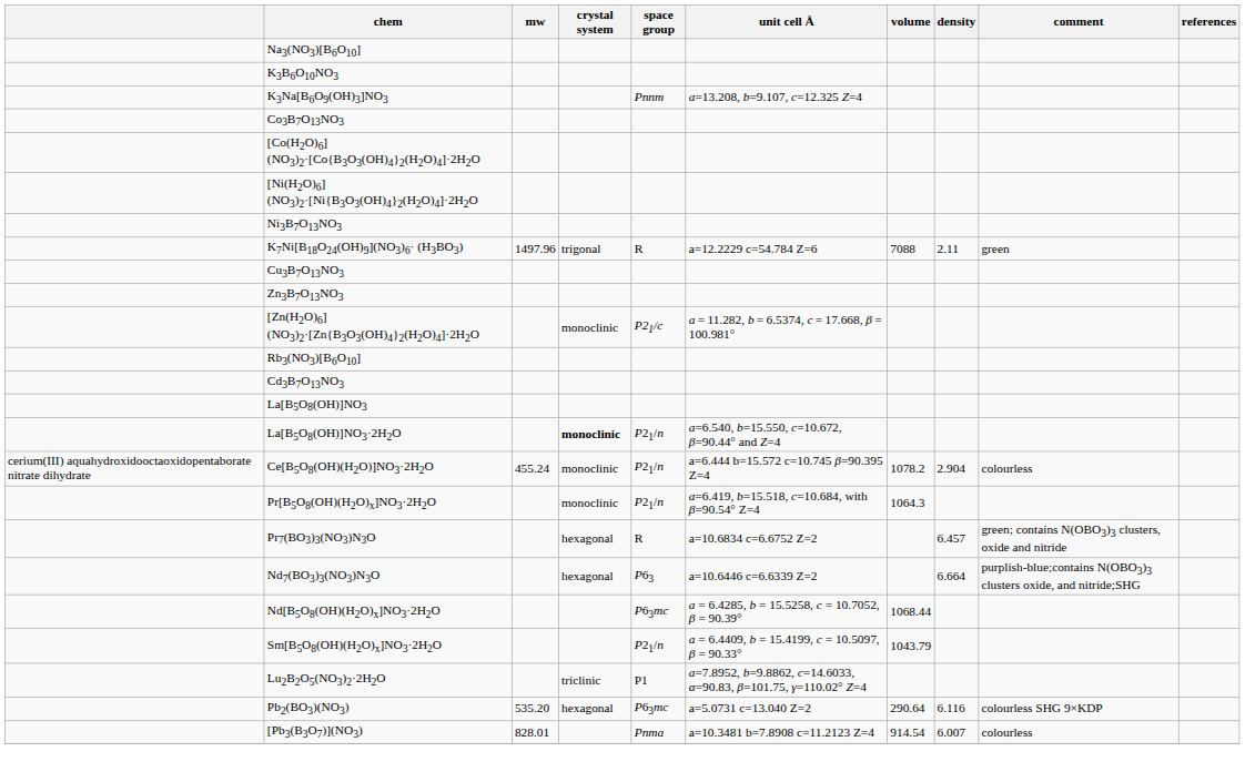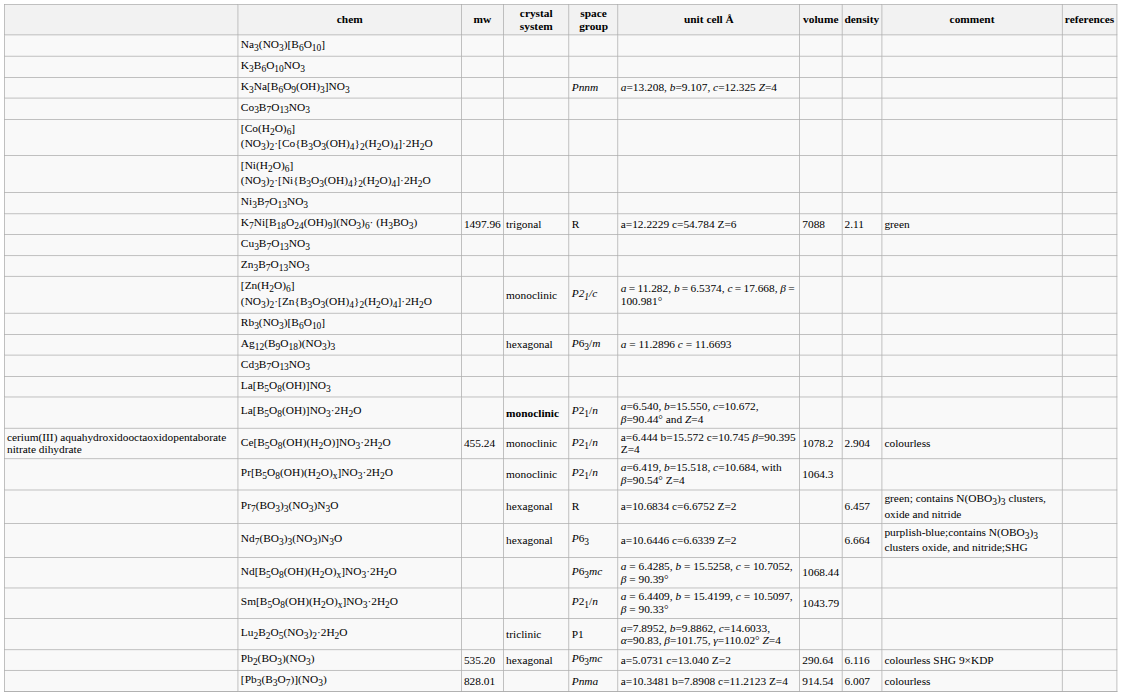+ row: Ag12(B9O18)(NO3)3 | hexagonal | P63/m | a = 11.2896 c = 11.6693
